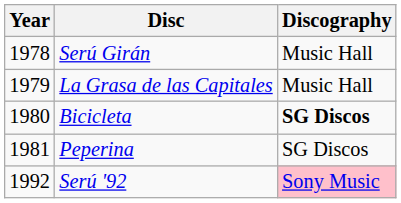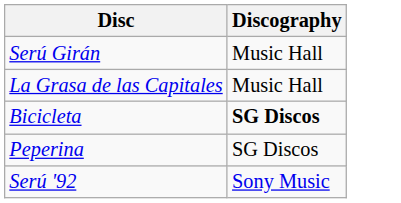- column: Year | 1978 | 1979 | 1980 | 1981 | 1992
Serú '92 | Discography: pink background -> no background
